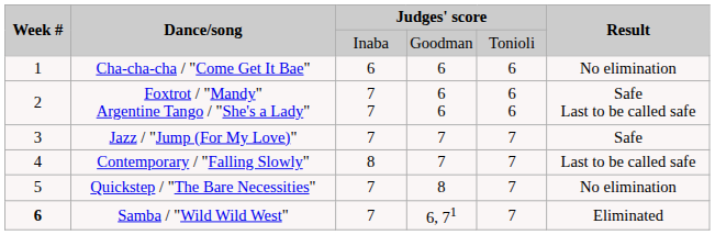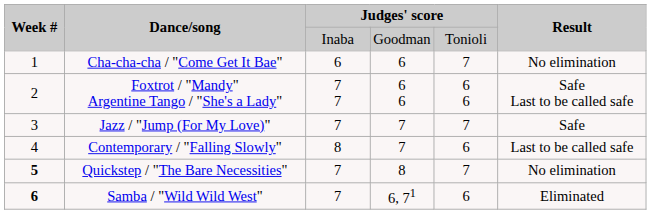Cha-cha-cha / "Come Get It Bae" | column 5: 6 -> 7
Contemporary / "Falling Slowly" | column 5: 7 -> 6
Quickstep / "The Bare Necessities" | Week #: normal -> bold
Samba / "Wild Wild West" | column 5: 7 -> 6
